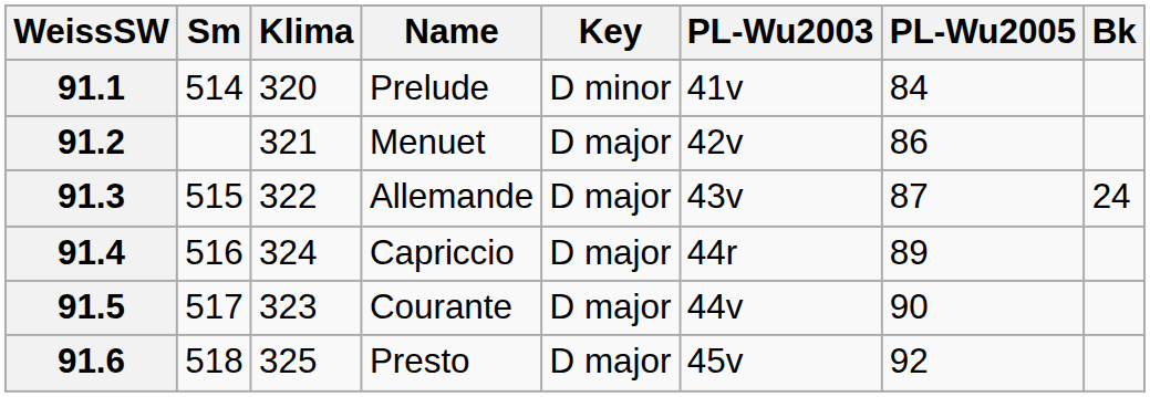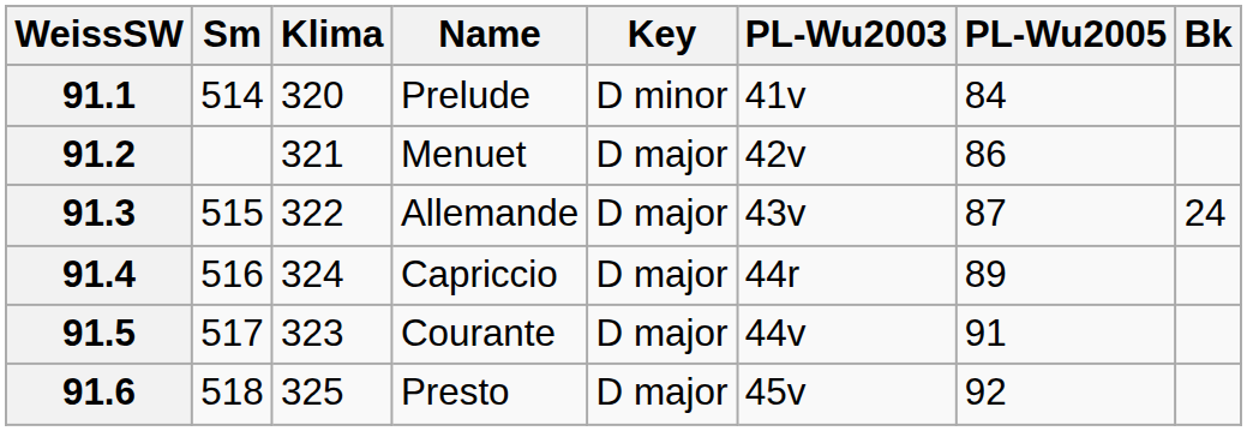91.5 | PL-Wu2005: 90 -> 91
